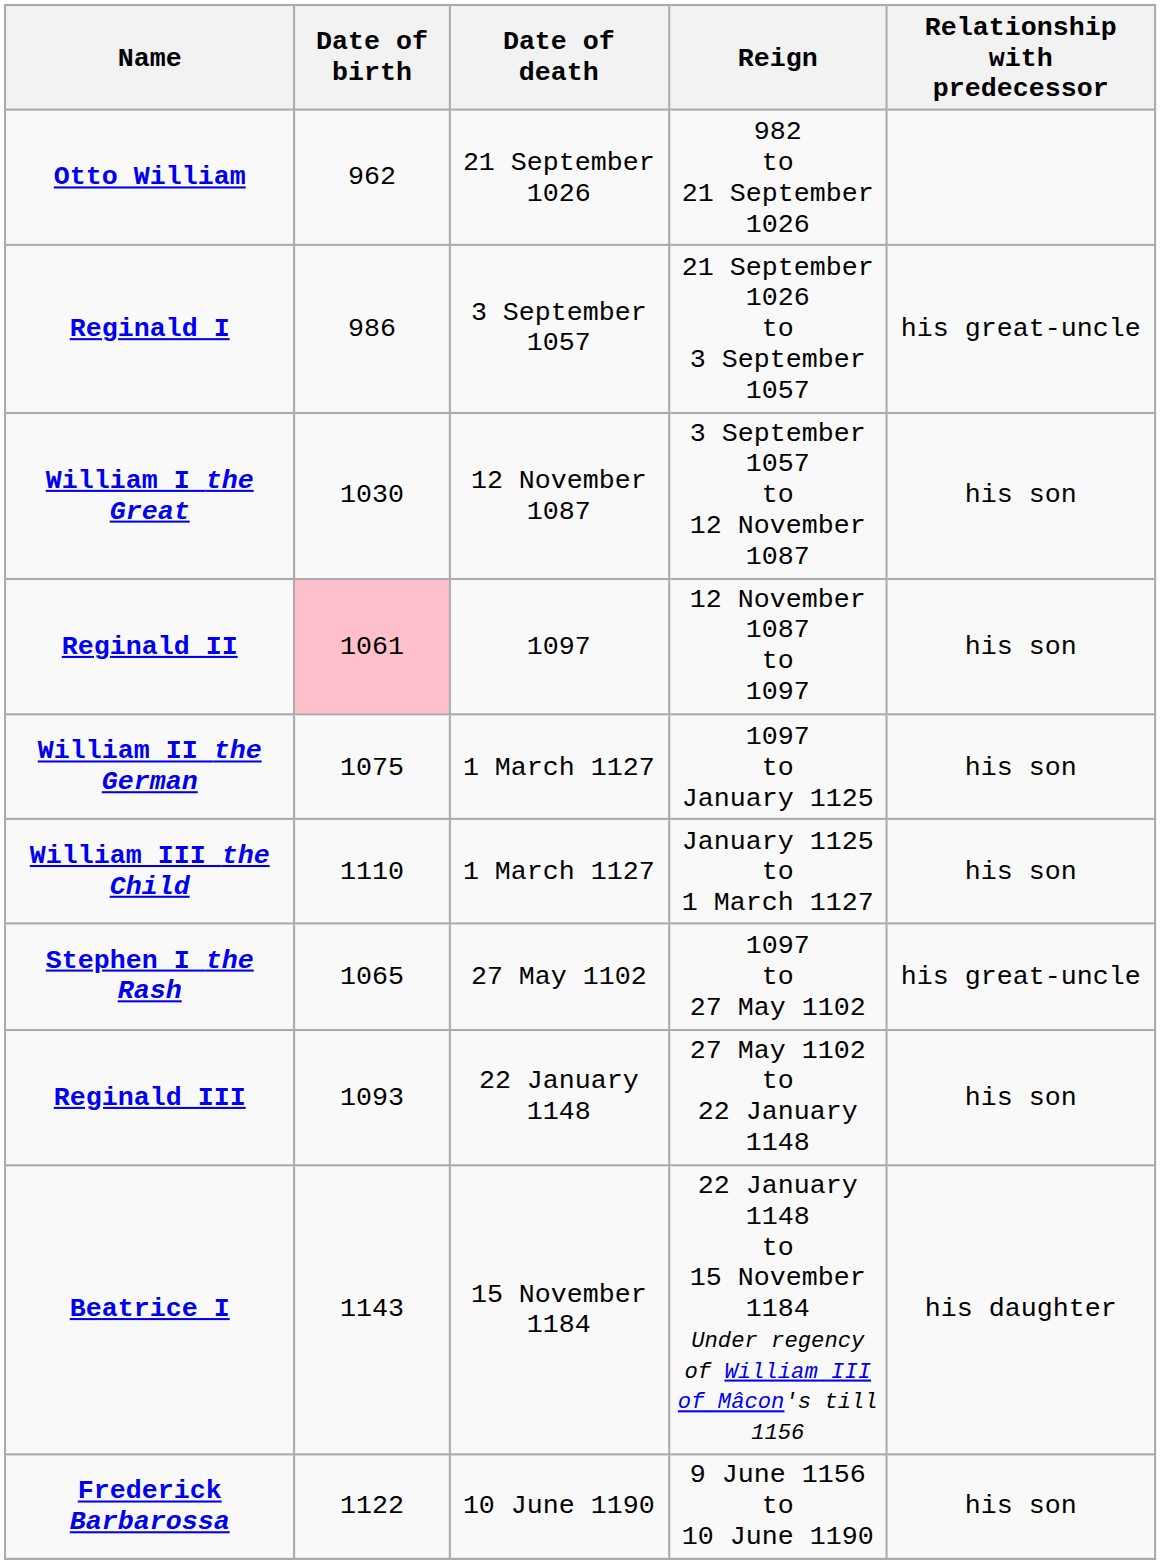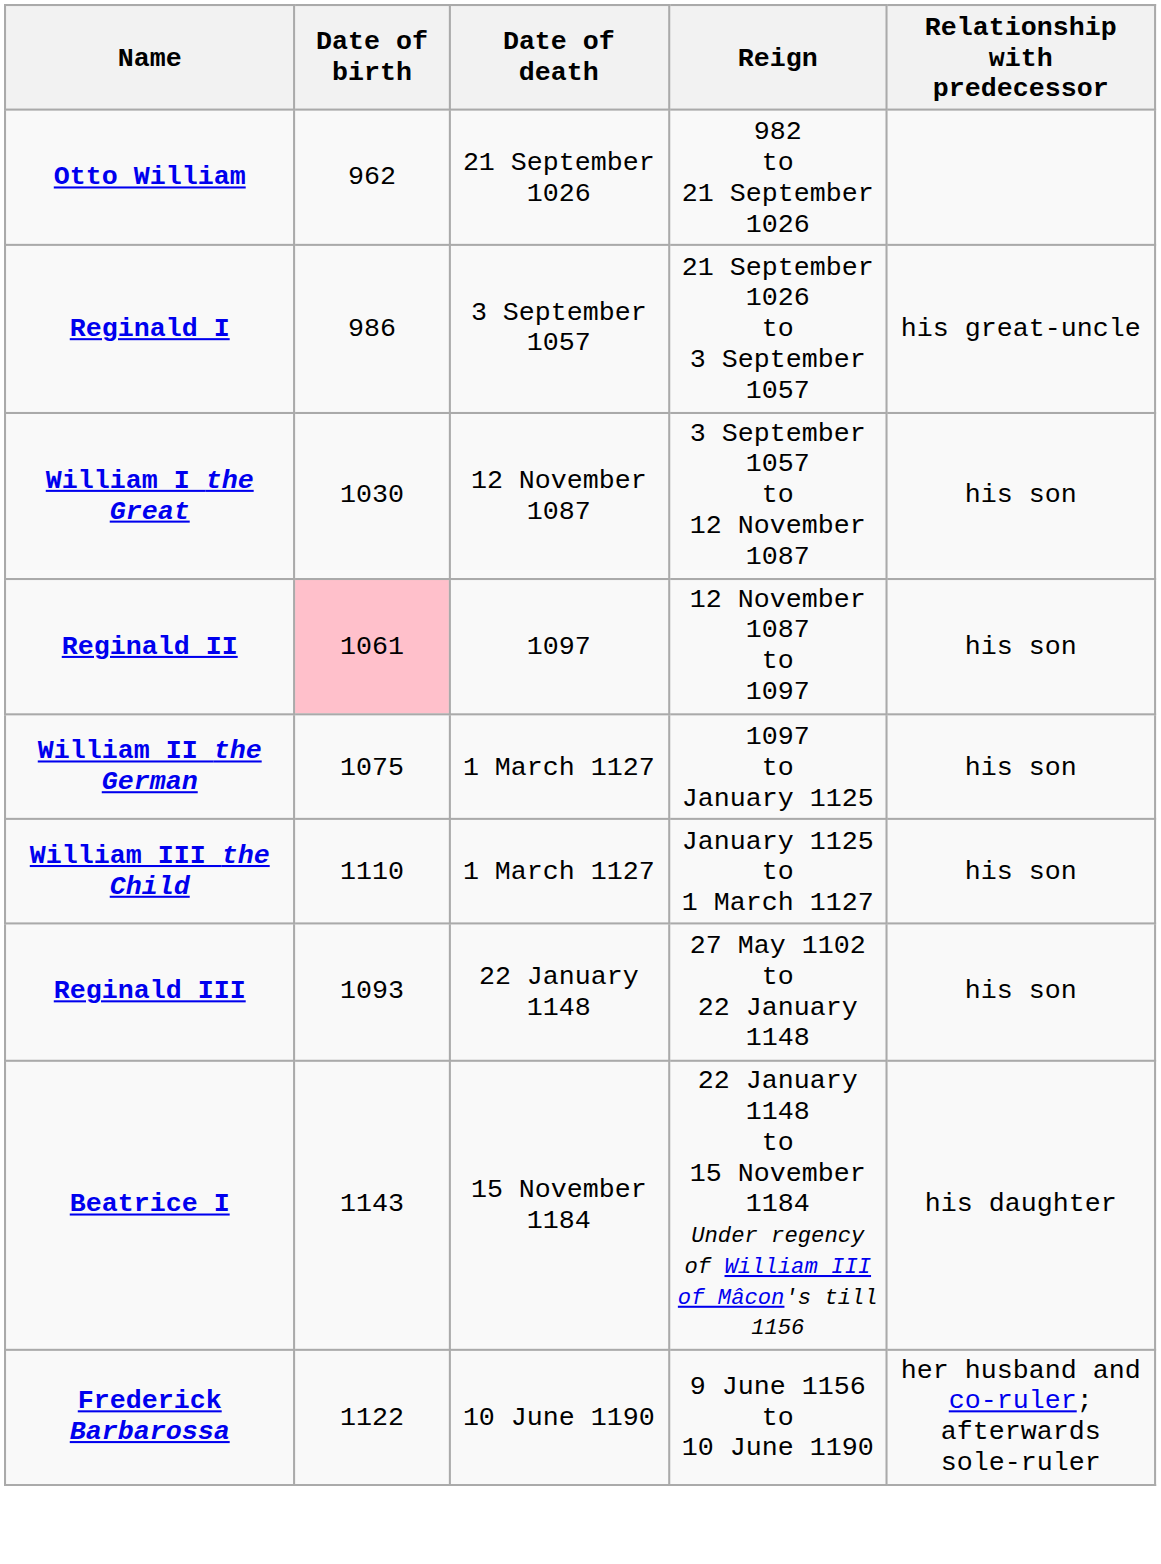- row: Stephen I the Rash | 1065 | 27 May 1102 | 1097 to 27 May 1102 | his great-uncle
Frederick Barbarossa | Relationship with predecessor: his son -> her husband and co-ruler; afterwards sole-ruler
